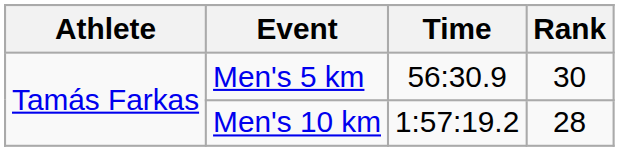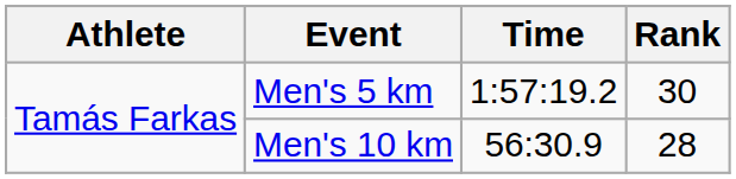Men's 5 km | Time: 56:30.9 -> 1:57:19.2
Men's 10 km | Time: 1:57:19.2 -> 56:30.9
